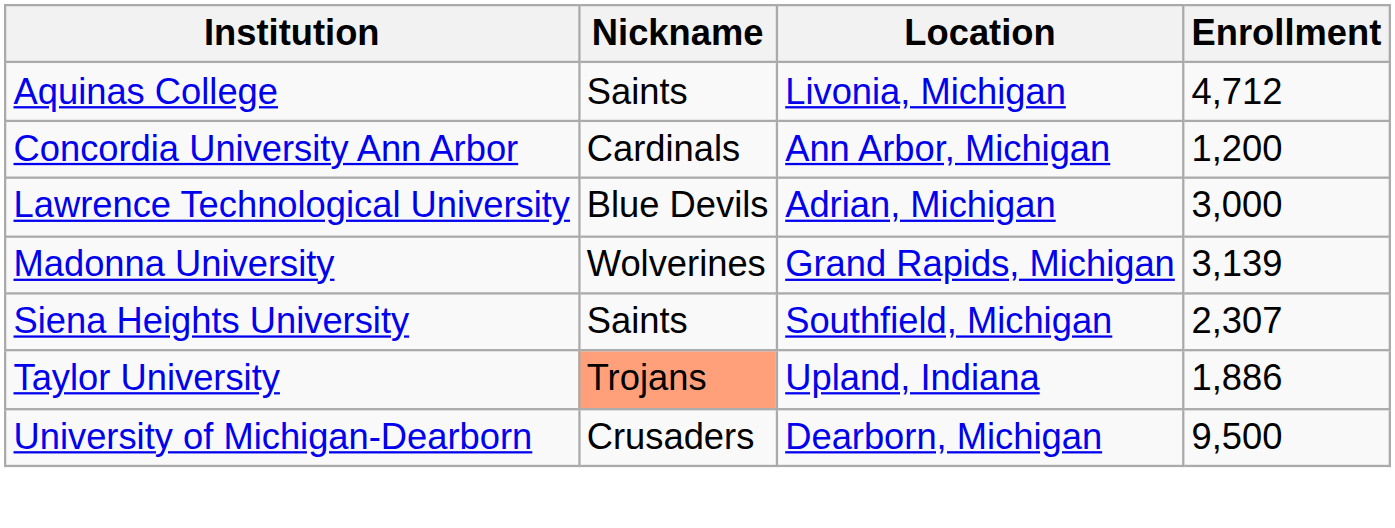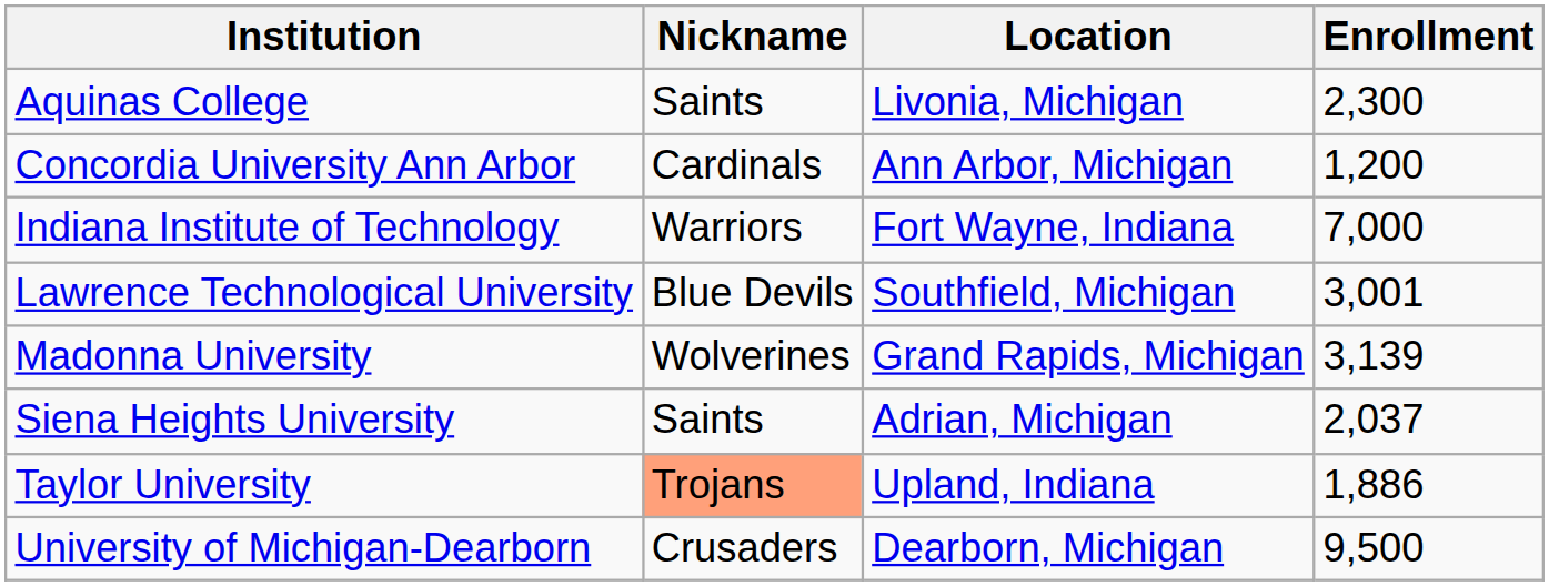Aquinas College | Enrollment: 4,712 -> 2,300
+ row: Indiana Institute of Technology | Warriors | Fort Wayne, Indiana | 7,000
Lawrence Technological University | Location: Adrian, Michigan -> Southfield, Michigan
Lawrence Technological University | Enrollment: 3,000 -> 3,001
Siena Heights University | Location: Southfield, Michigan -> Adrian, Michigan
Siena Heights University | Enrollment: 2,307 -> 2,037
